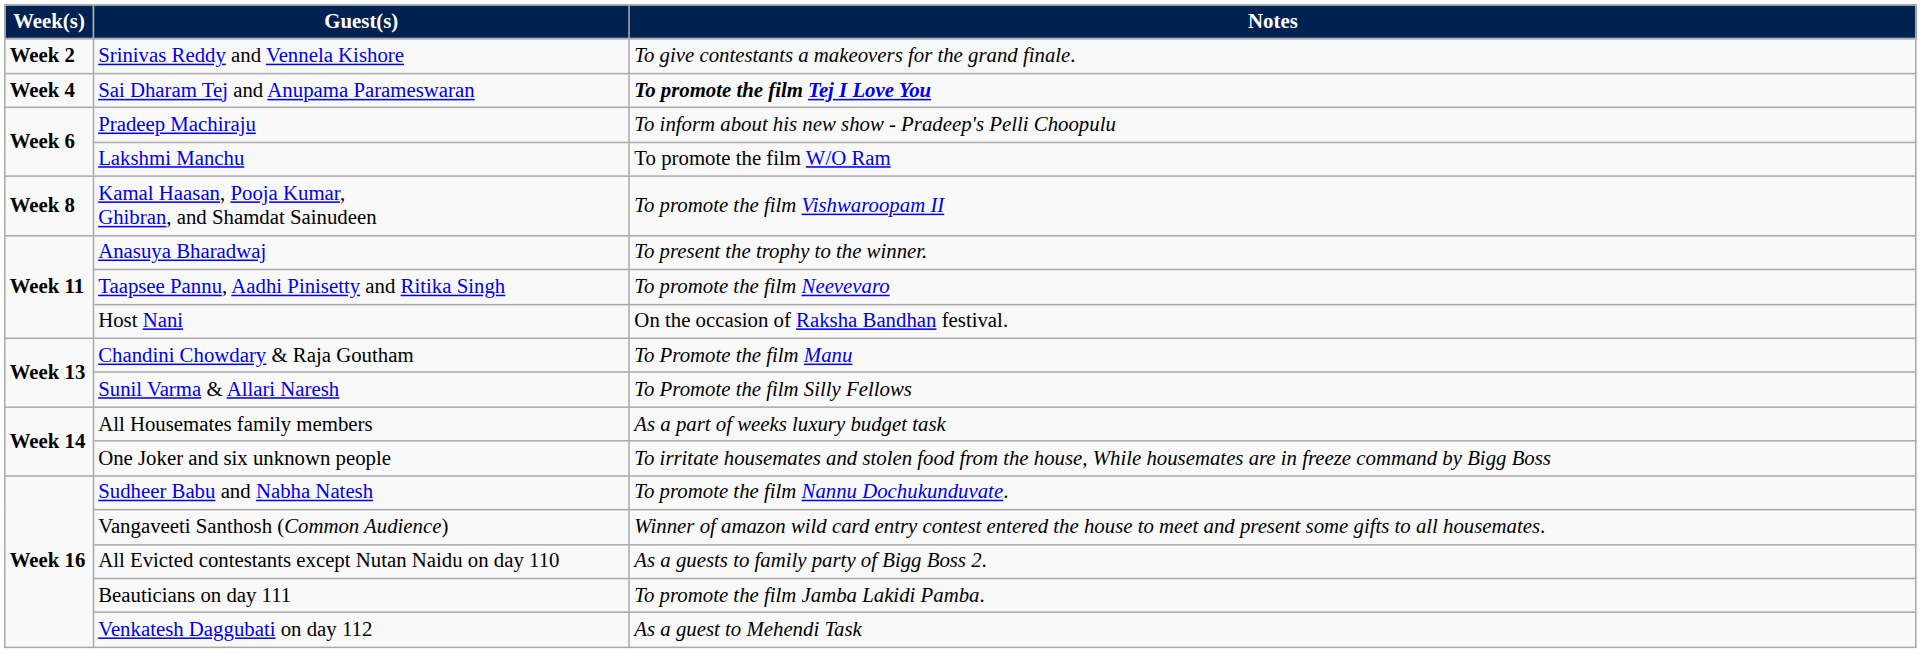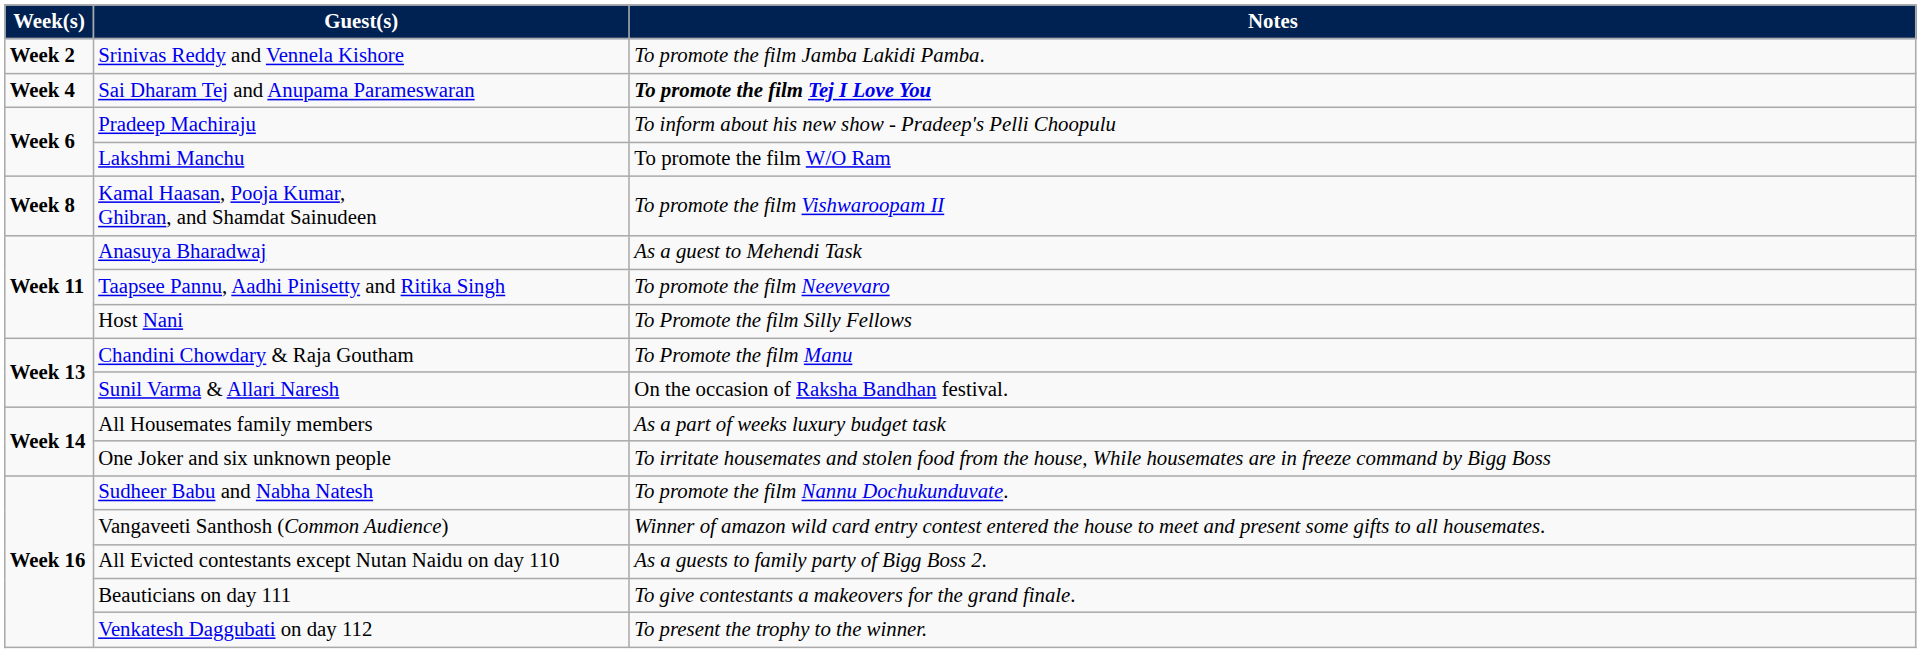Srinivas Reddy and Vennela Kishore | Notes: To give contestants a makeovers for the grand finale. -> To promote the film Jamba Lakidi Pamba.
Anasuya Bharadwaj | Notes: To present the trophy to the winner. -> As a guest to Mehendi Task
Host Nani | Notes: On the occasion of Raksha Bandhan festival. -> To Promote the film Silly Fellows
Sunil Varma & Allari Naresh | Notes: To Promote the film Silly Fellows -> On the occasion of Raksha Bandhan festival.
Beauticians on day 111 | Notes: To promote the film Jamba Lakidi Pamba. -> To give contestants a makeovers for the grand finale.
Venkatesh Daggubati on day 112 | Notes: As a guest to Mehendi Task -> To present the trophy to the winner.
